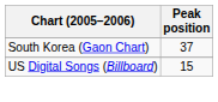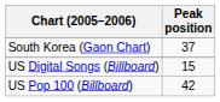+ row: US Pop 100 (Billboard) | 42
